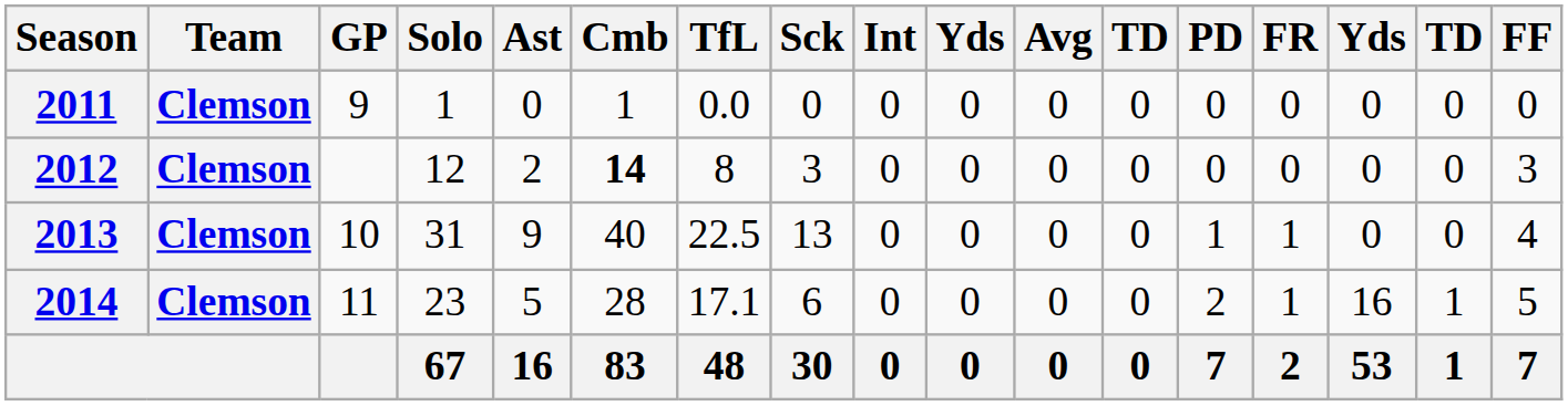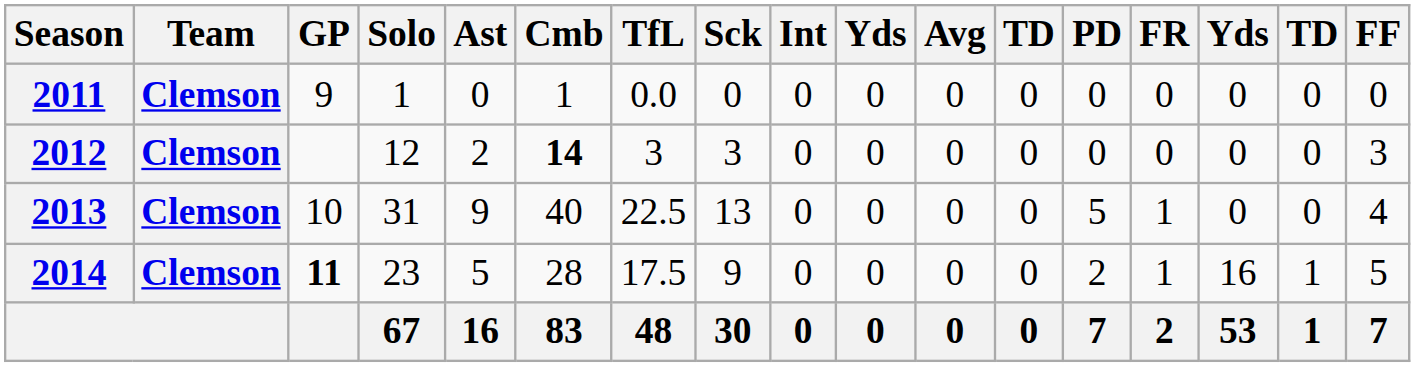2012 | TfL: 8 -> 3
2013 | PD: 1 -> 5
2014 | GP: normal -> bold
2014 | TfL: 17.1 -> 17.5
2014 | Sck: 6 -> 9
